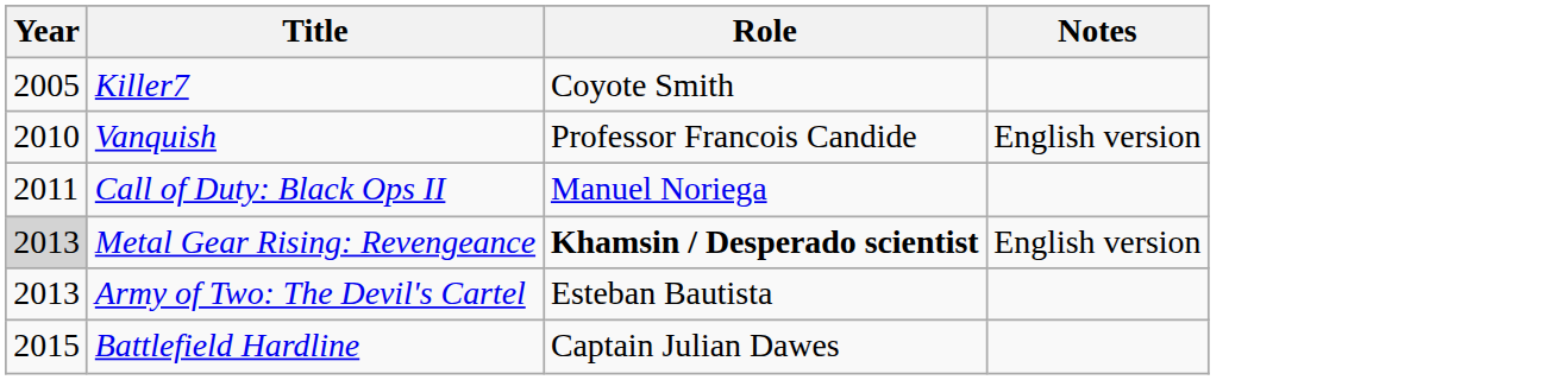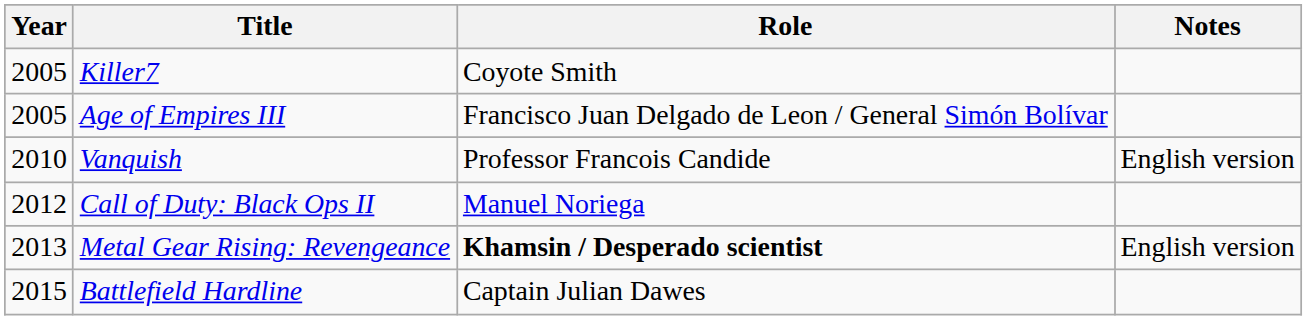+ row: 2005 | Age of Empires III | Francisco Juan Delgado de Leon / General Simón Bolívar
Call of Duty: Black Ops II | Year: 2011 -> 2012
Metal Gear Rising: Revengeance | Year: lightgrey background -> no background
- row: 2013 | Army of Two: The Devil's Cartel | Esteban Bautista
